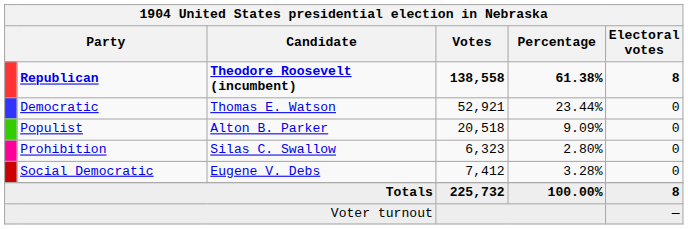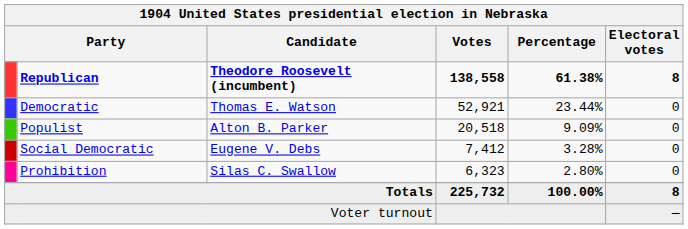rows swapped: Social Democratic <-> Prohibition
